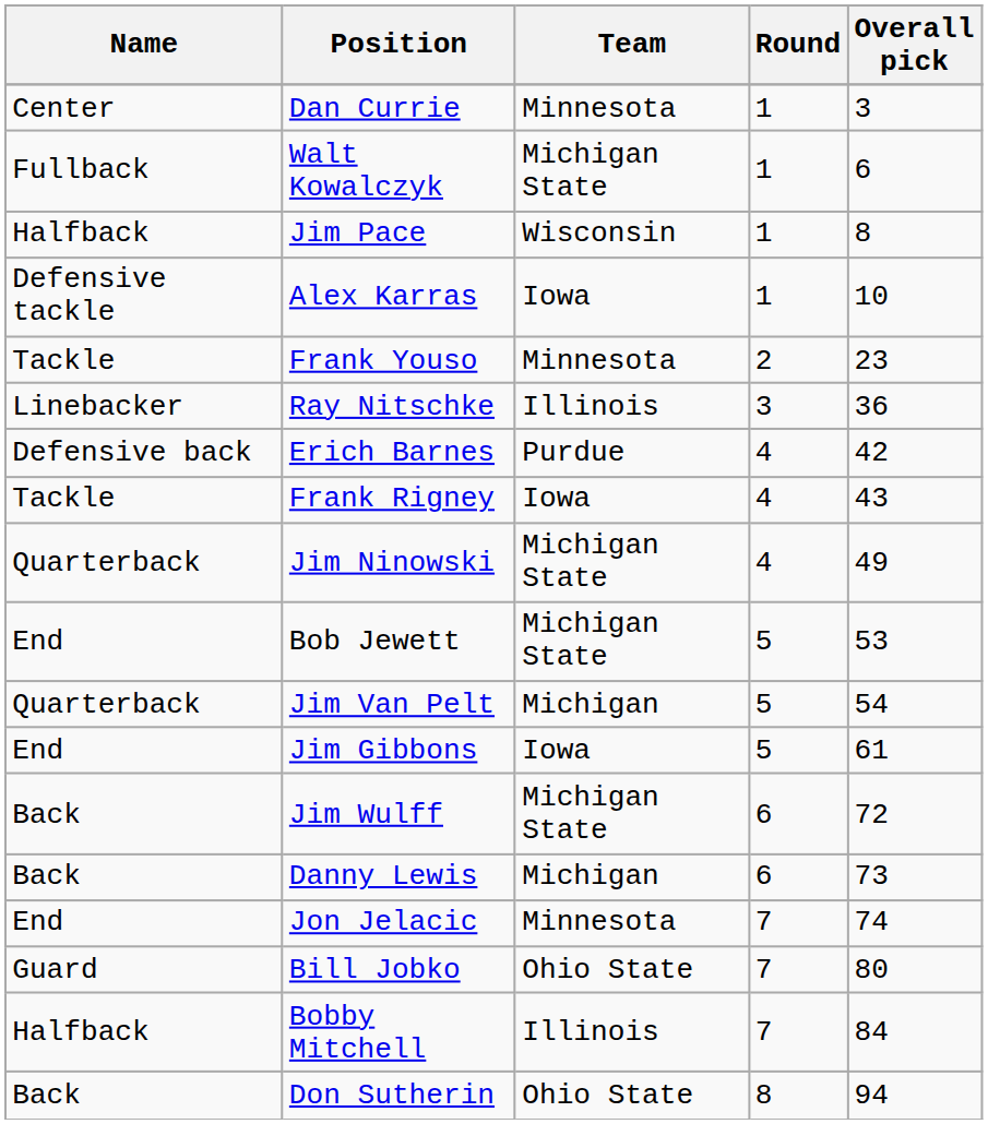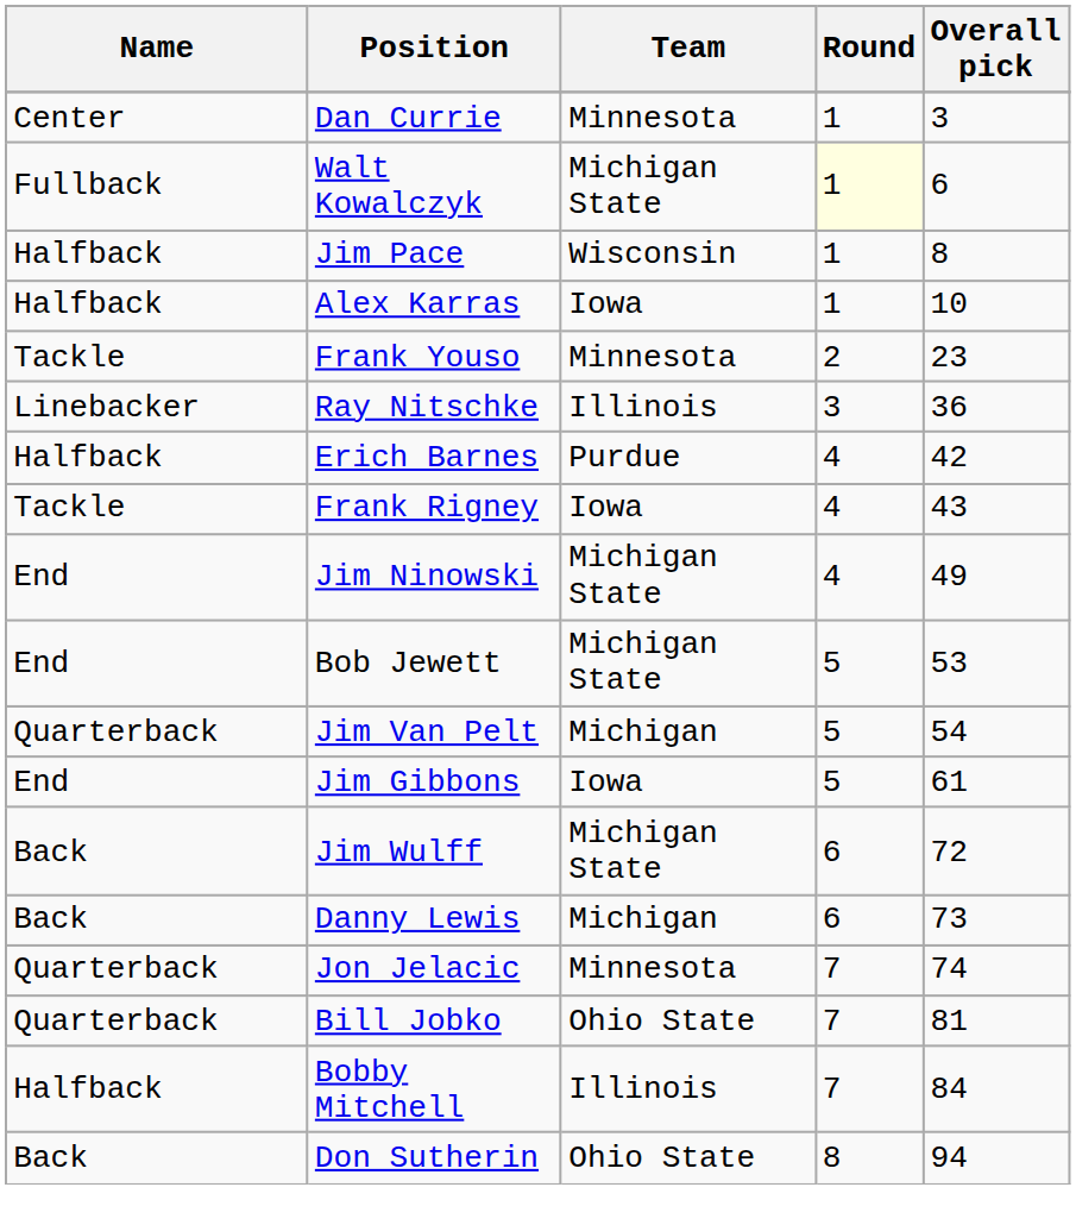Walt Kowalczyk | Round: no background -> lightyellow background
Alex Karras | Name: Defensive tackle -> Halfback
Erich Barnes | Name: Defensive back -> Halfback
Jim Ninowski | Name: Quarterback -> End
Jon Jelacic | Name: End -> Quarterback
Bill Jobko | Name: Guard -> Quarterback
Bill Jobko | Overall pick: 80 -> 81
